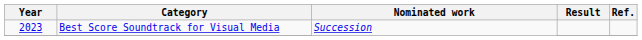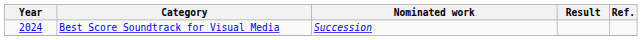Best Score Soundtrack for Visual Media | Year: 2023 -> 2024
